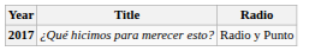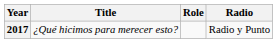+ column: Role
